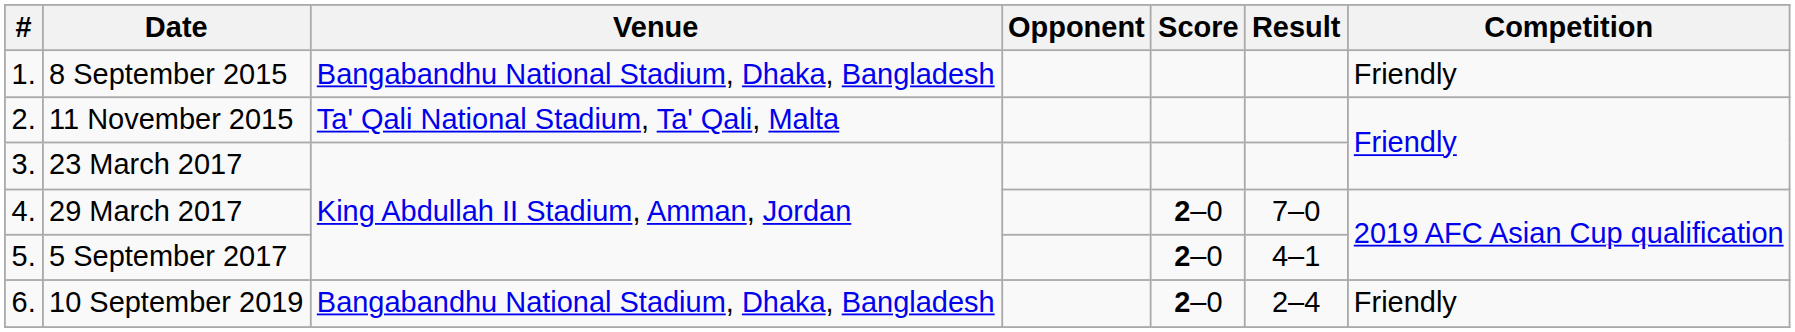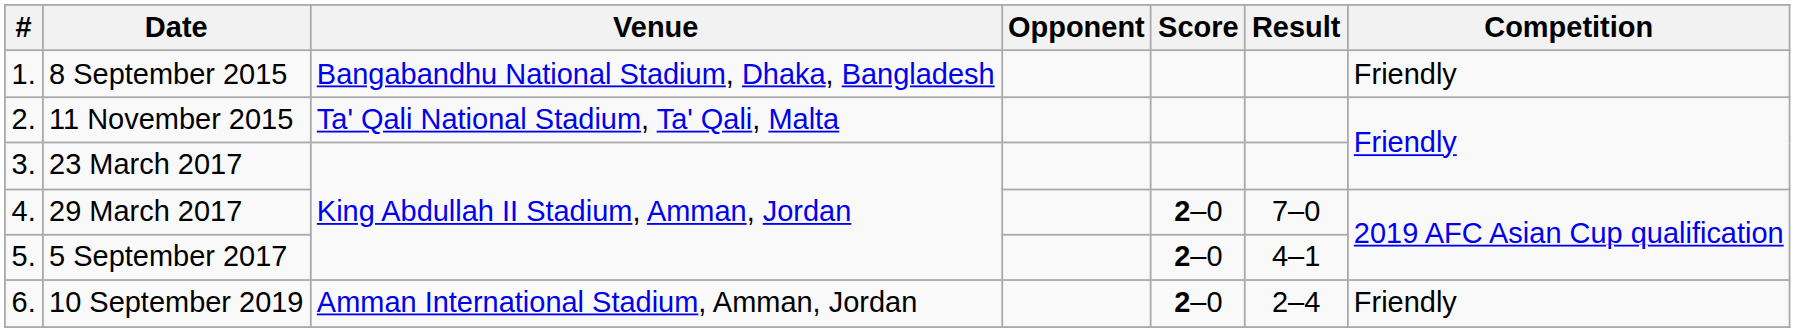10 September 2019 | Venue: Bangabandhu National Stadium, Dhaka, Bangladesh -> Amman International Stadium, Amman, Jordan
